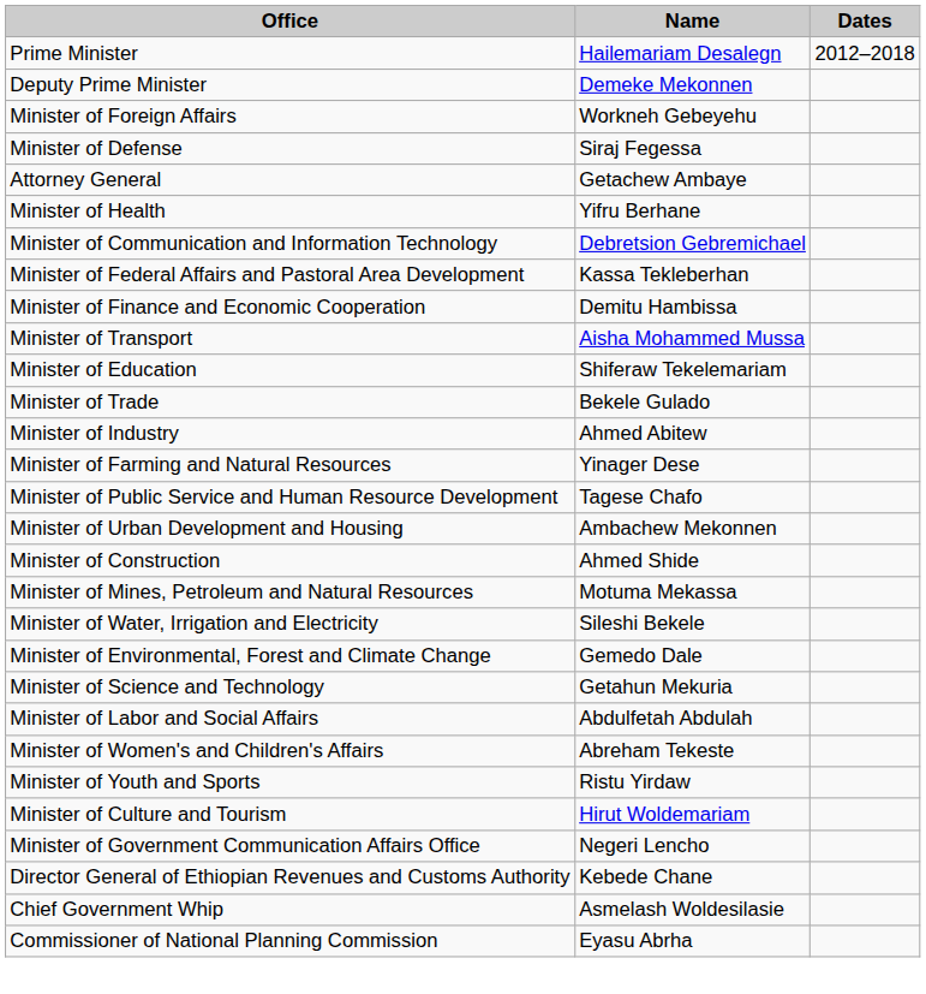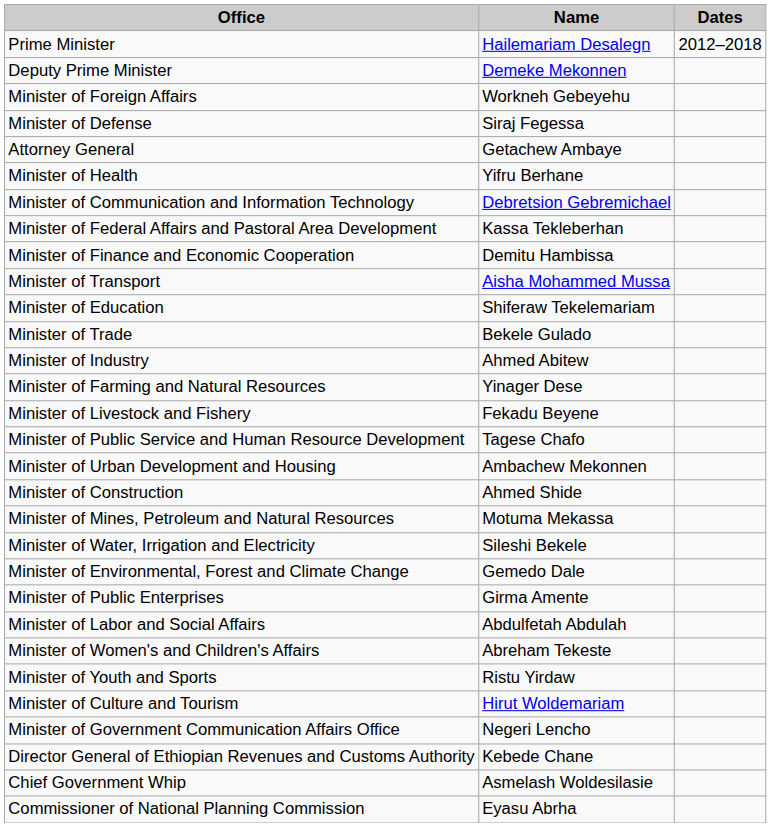+ row: Minister of Livestock and Fishery | Fekadu Beyene
- row: Minister of Science and Technology | Getahun Mekuria
+ row: Minister of Public Enterprises | Girma Amente
